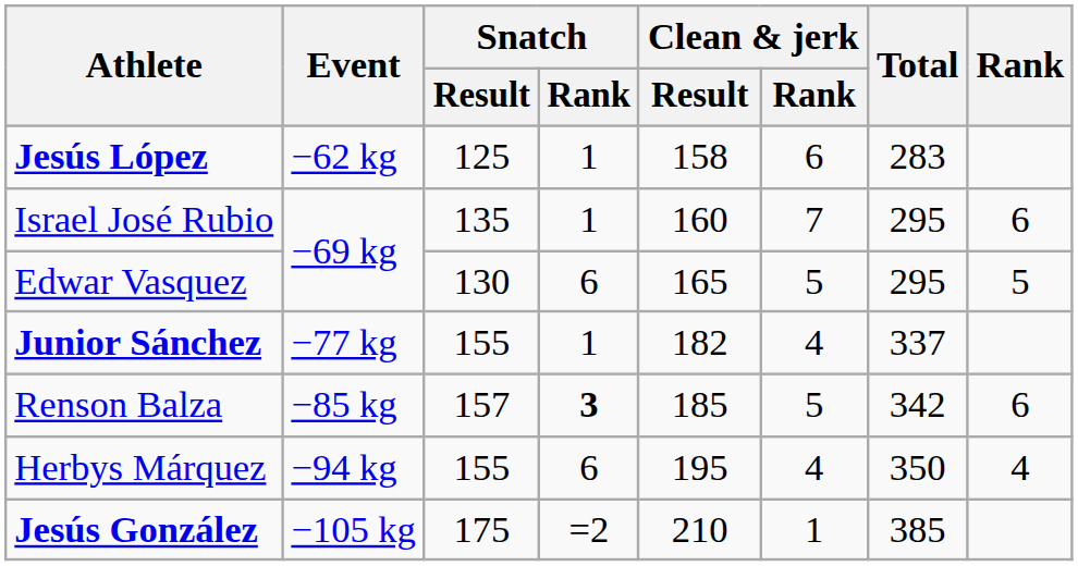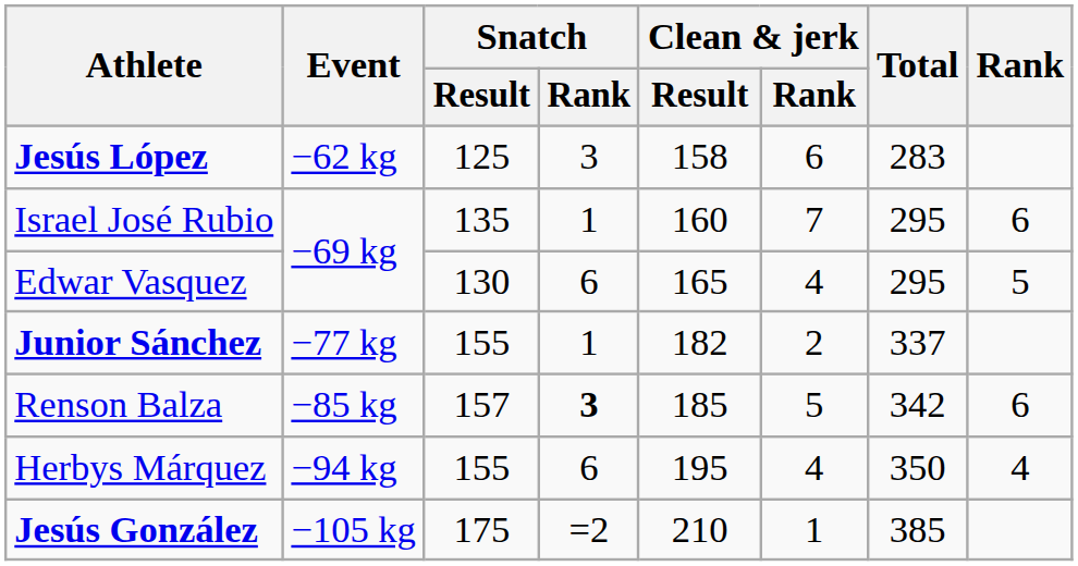Jesús López | Snatch / Rank: 1 -> 3
Edwar Vasquez | Clean & jerk / Rank: 5 -> 4
Junior Sánchez | Clean & jerk / Rank: 4 -> 2
